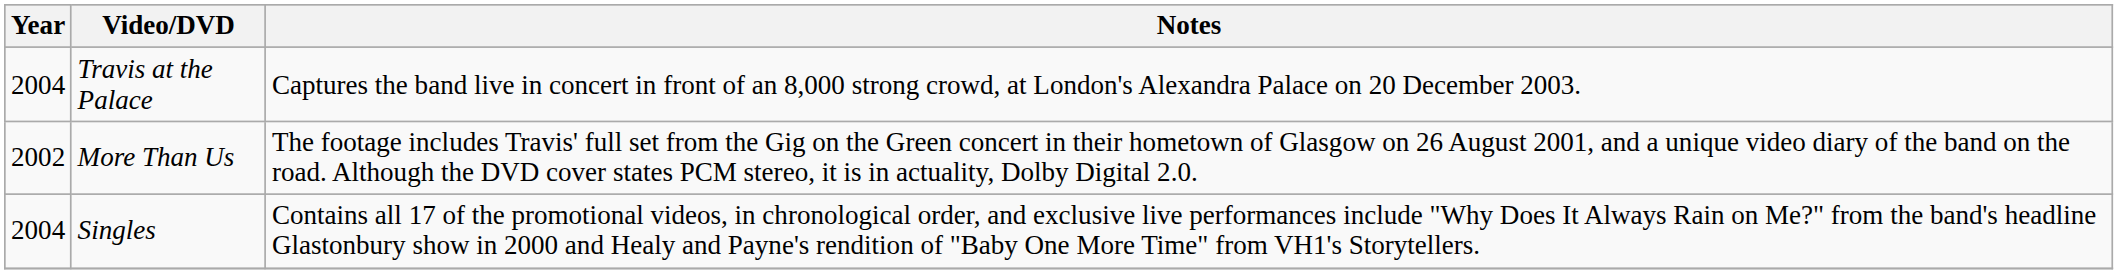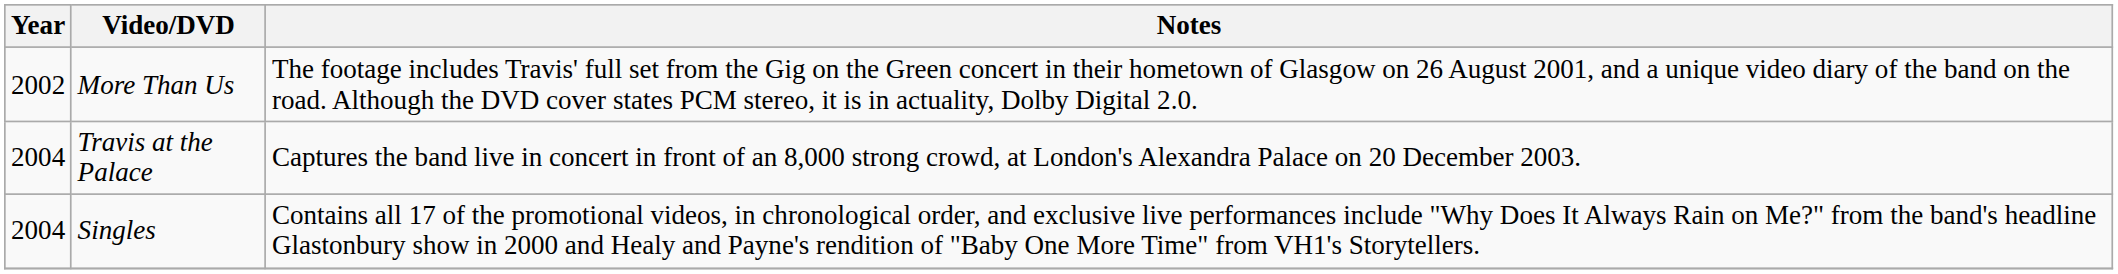rows swapped: More Than Us <-> Travis at the Palace
